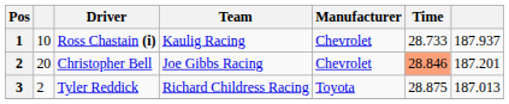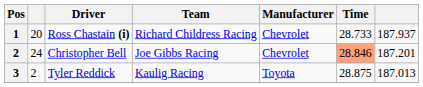Ross Chastain (i) | column 2: 10 -> 20
Ross Chastain (i) | Team: Kaulig Racing -> Richard Childress Racing
Christopher Bell | column 2: 20 -> 24
Tyler Reddick | Team: Richard Childress Racing -> Kaulig Racing
